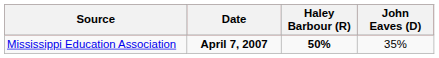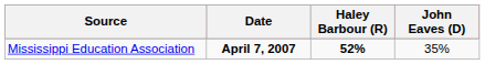Mississippi Education Association | Haley Barbour (R): 50% -> 52%
